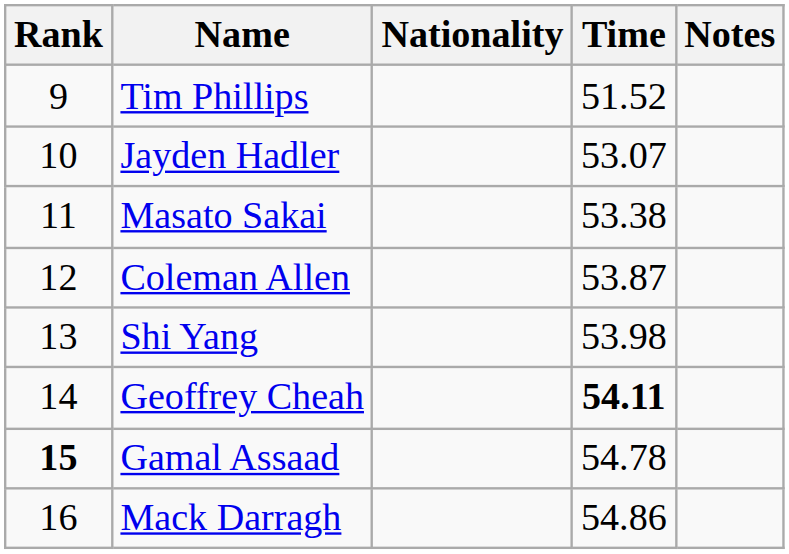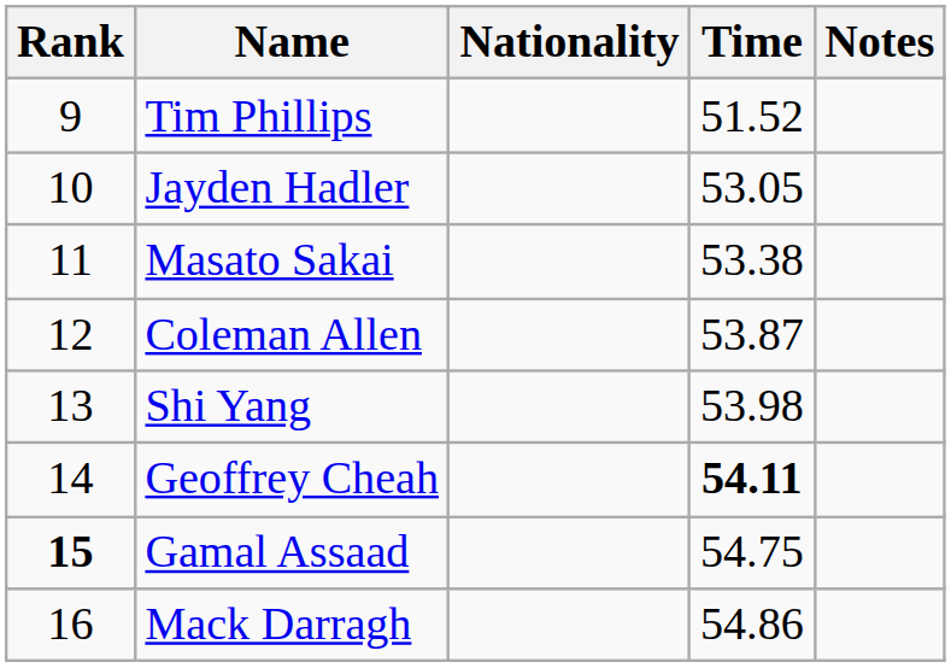Jayden Hadler | Time: 53.07 -> 53.05
Gamal Assaad | Time: 54.78 -> 54.75
